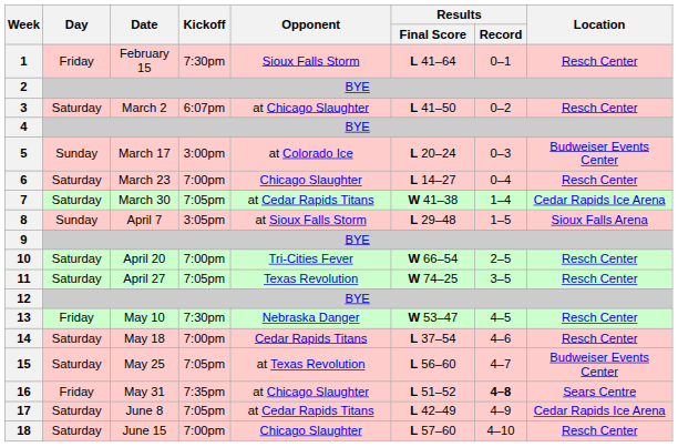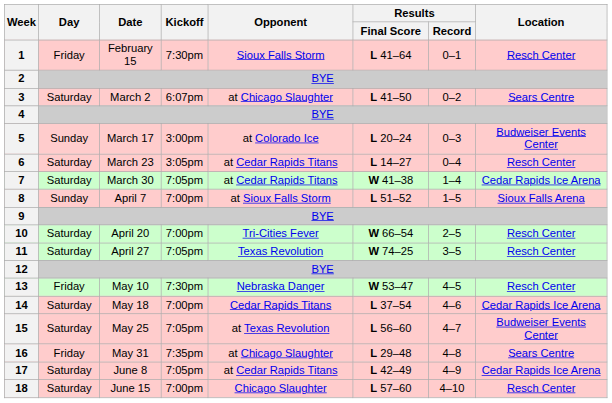3 | Location: Resch Center -> Sears Centre
6 | Kickoff: 7:00pm -> 3:05pm
6 | Opponent: Chicago Slaughter -> at Cedar Rapids Titans
8 | Kickoff: 3:05pm -> 7:00pm
8 | Results / Final Score: L 29–48 -> L 51–52
14 | Location: Resch Center -> Cedar Rapids Ice Arena
16 | Results / Final Score: L 51–52 -> L 29–48
16 | Results / Record: bold -> normal
